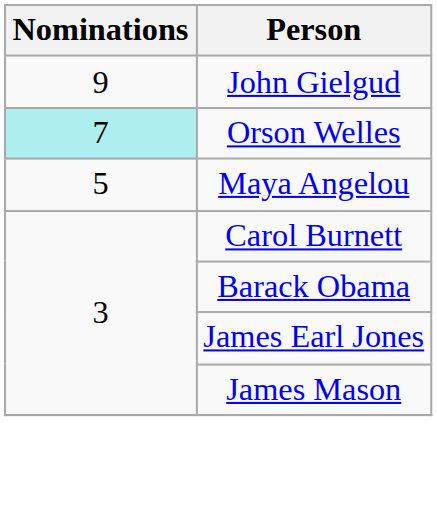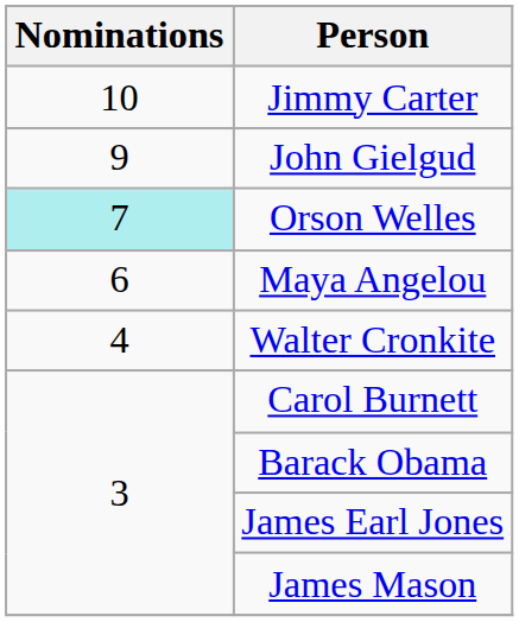+ row: 10 | Jimmy Carter
Maya Angelou | Nominations: 5 -> 6
+ row: 4 | Walter Cronkite
